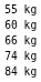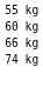- row: 84 kg
